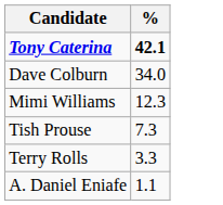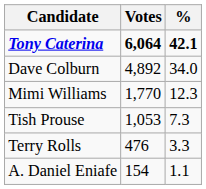+ column: Votes | 6,064 | 4,892 | 1,770 | 1,053 | 476 | 154
